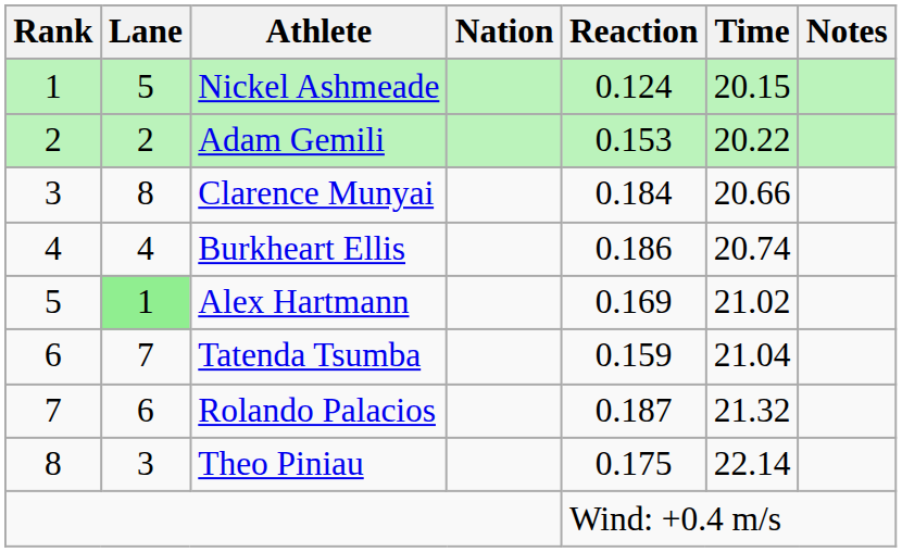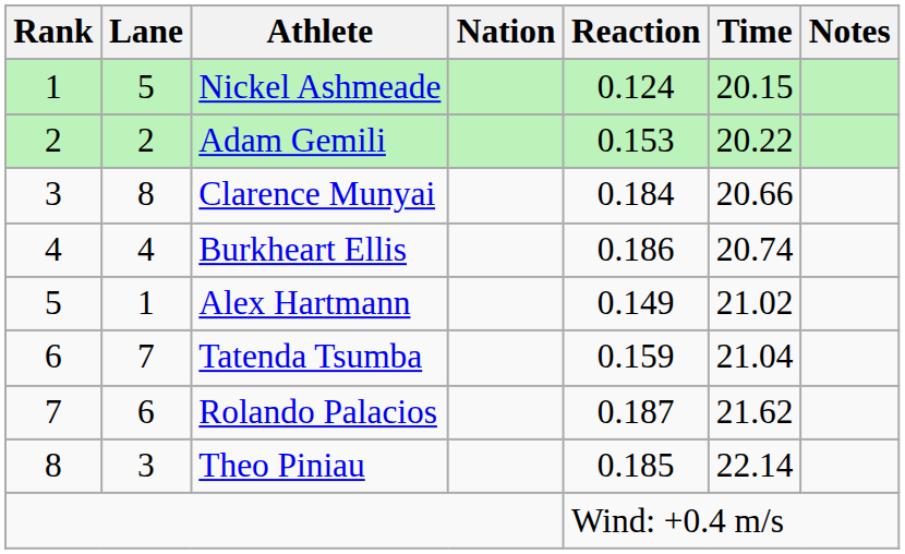Alex Hartmann | Lane: lightgreen background -> no background
Alex Hartmann | Reaction: 0.169 -> 0.149
Rolando Palacios | Time: 21.32 -> 21.62
Theo Piniau | Reaction: 0.175 -> 0.185
